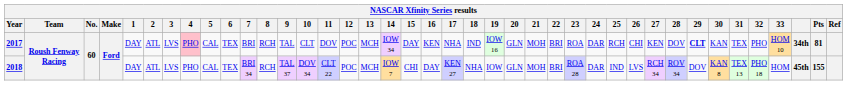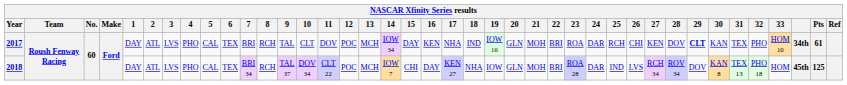2017 | 4: pink background -> no background
2017 | Pts: 81 -> 61
2018 | Pts: 155 -> 125
